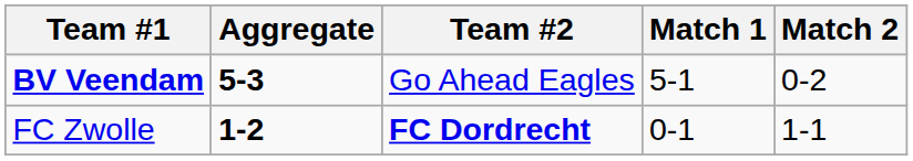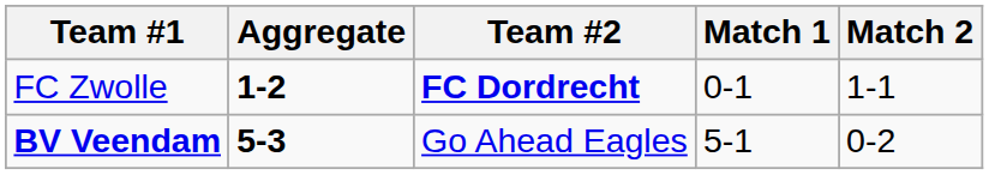rows swapped: FC Zwolle <-> BV Veendam
